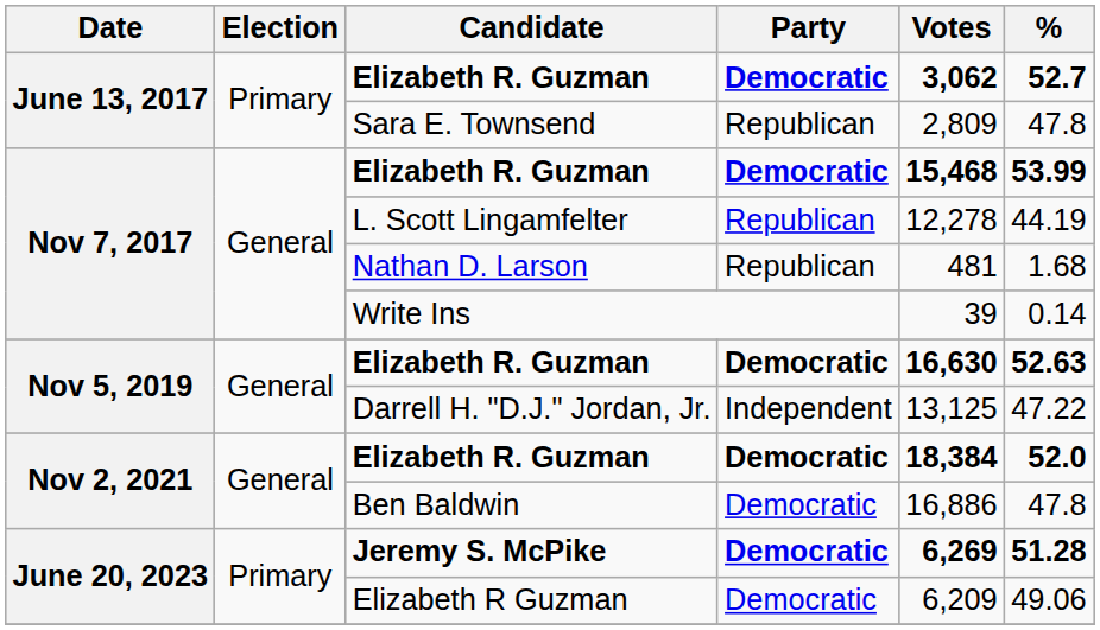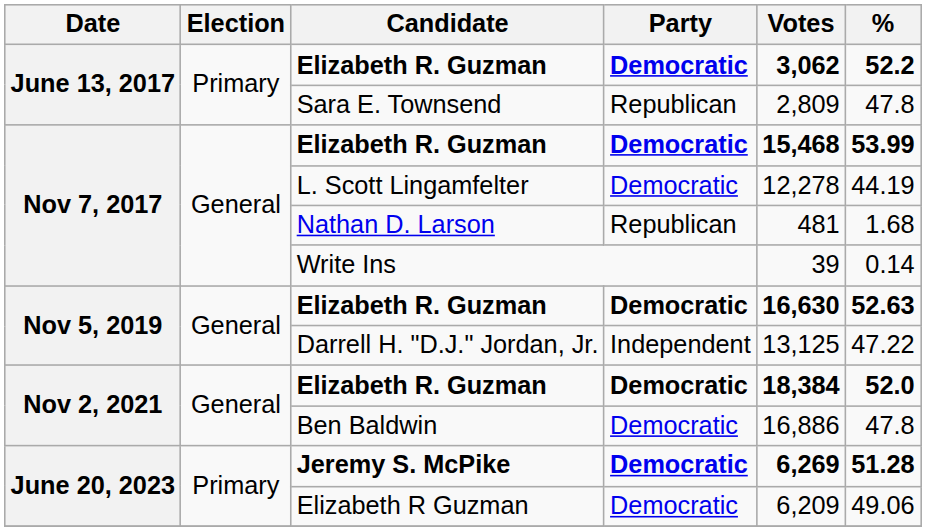June 13, 2017 / Elizabeth R. Guzman | %: 52.7 -> 52.2
L. Scott Lingamfelter | Party: Republican -> Democratic
